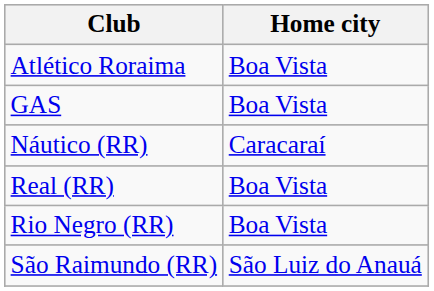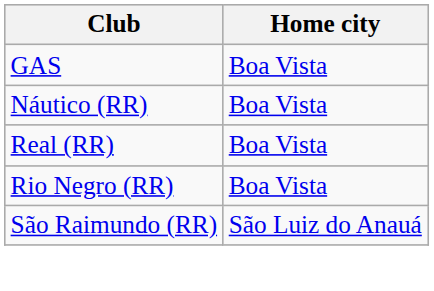- row: Atlético Roraima | Boa Vista
Náutico (RR) | Home city: Caracaraí -> Boa Vista
